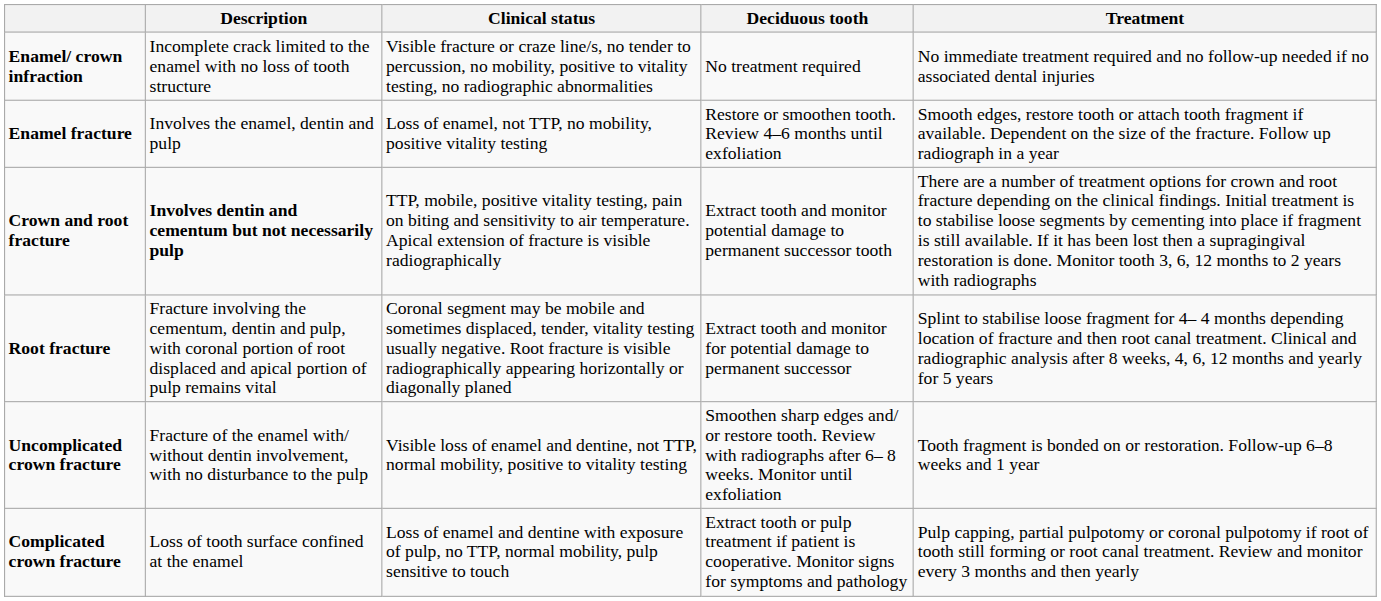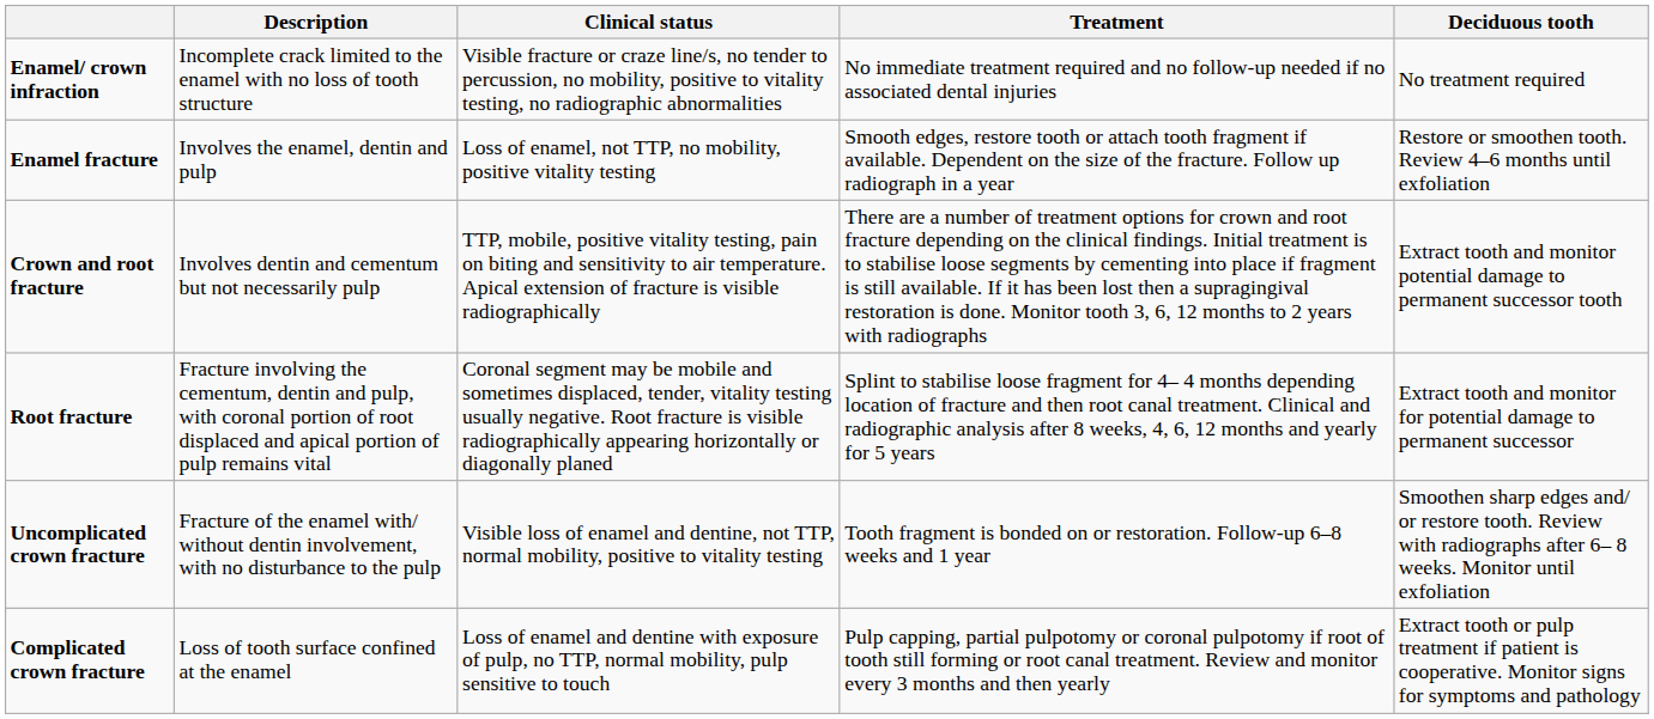columns swapped: Treatment <-> Deciduous tooth
Crown and root fracture | Description: bold -> normal
